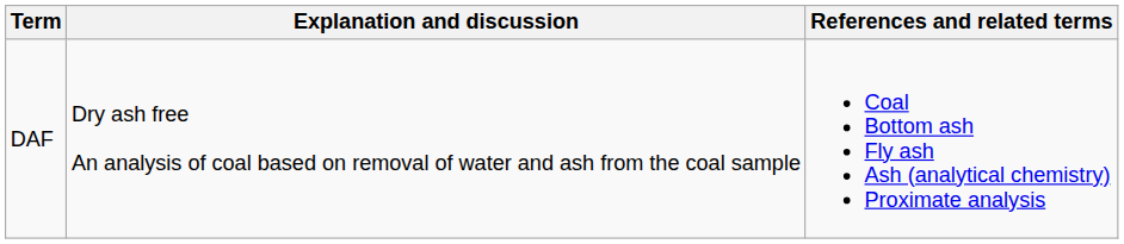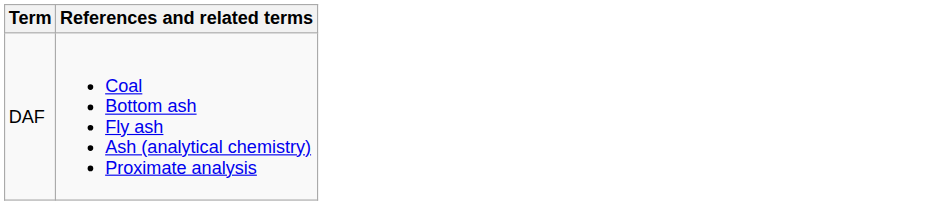- column: Explanation and discussion | Dry ash free An analysis of coal based on removal of water and ash from the coal sample
